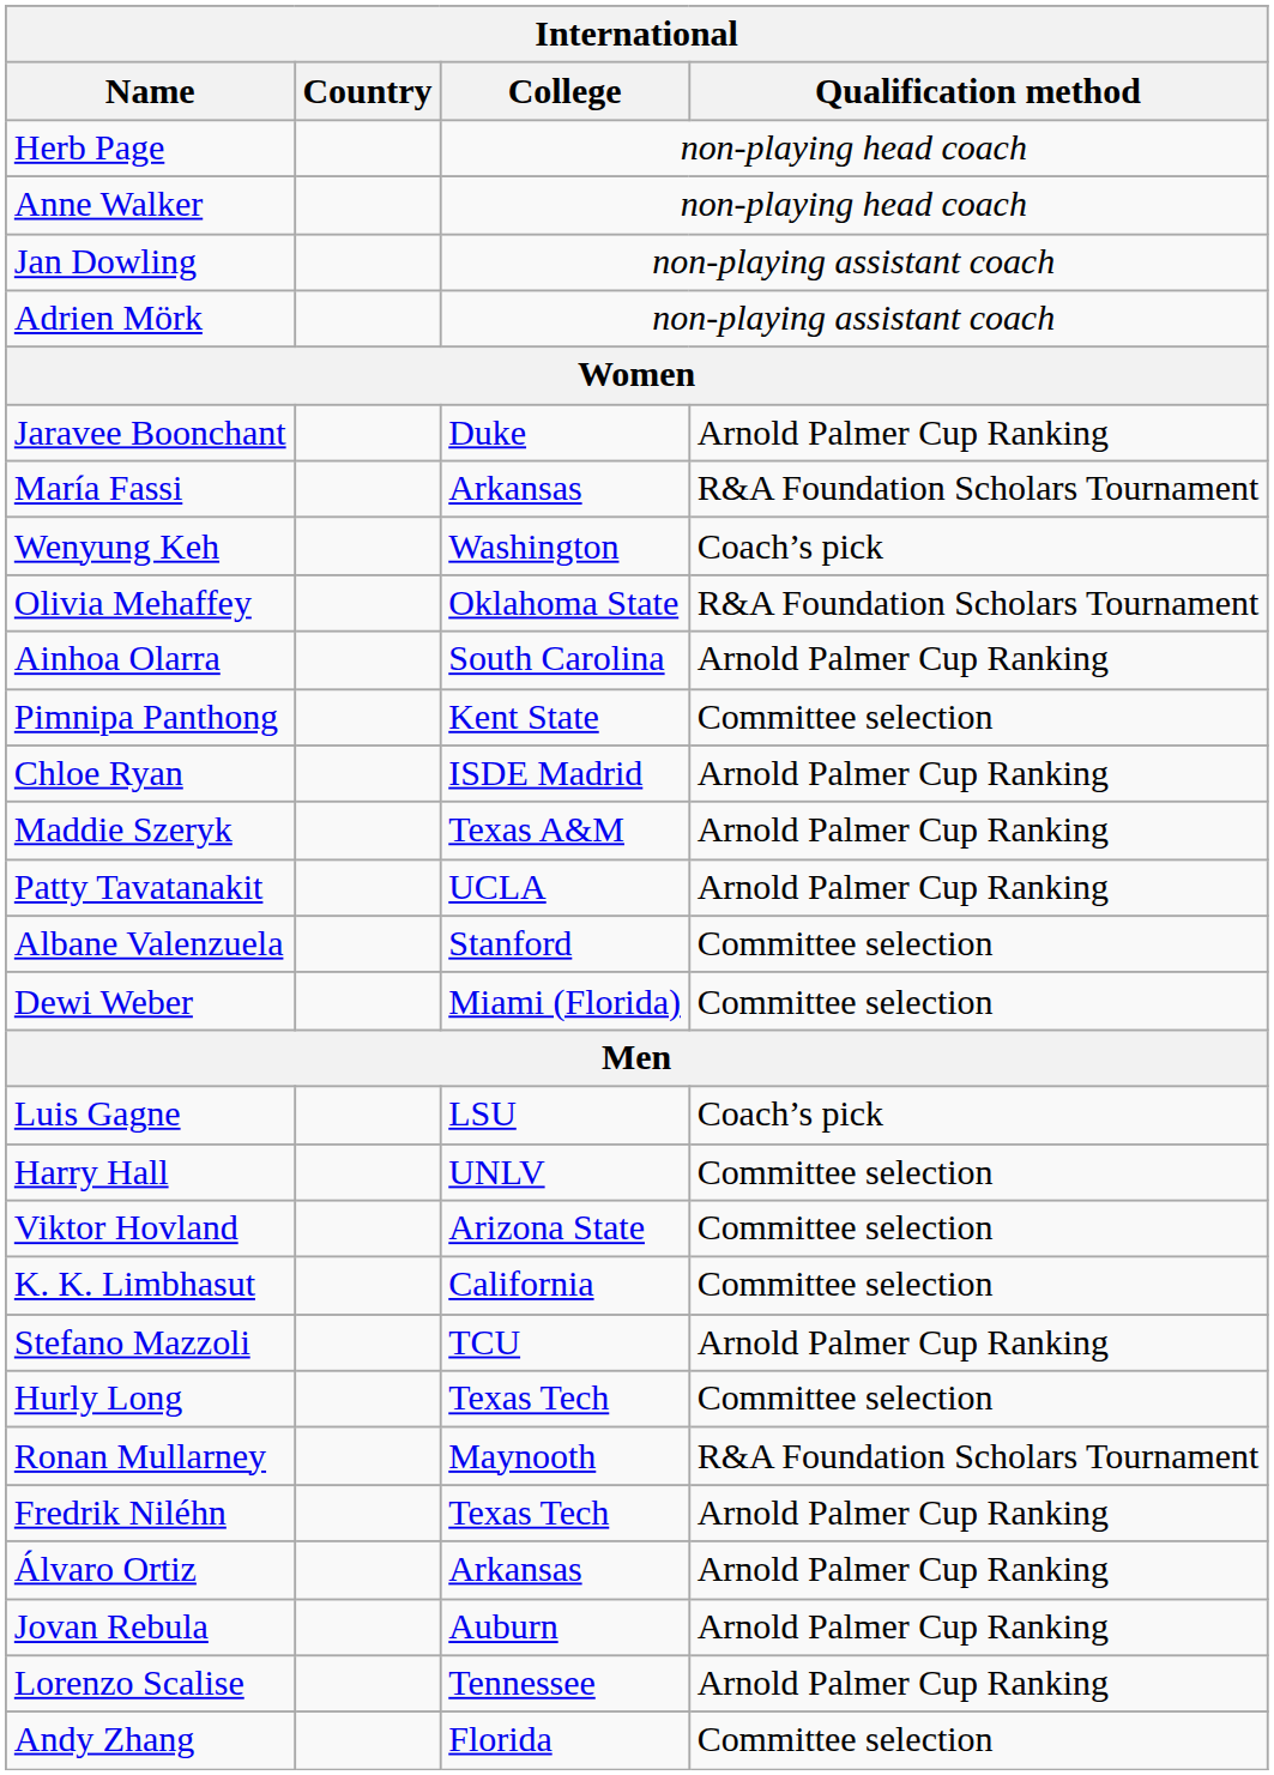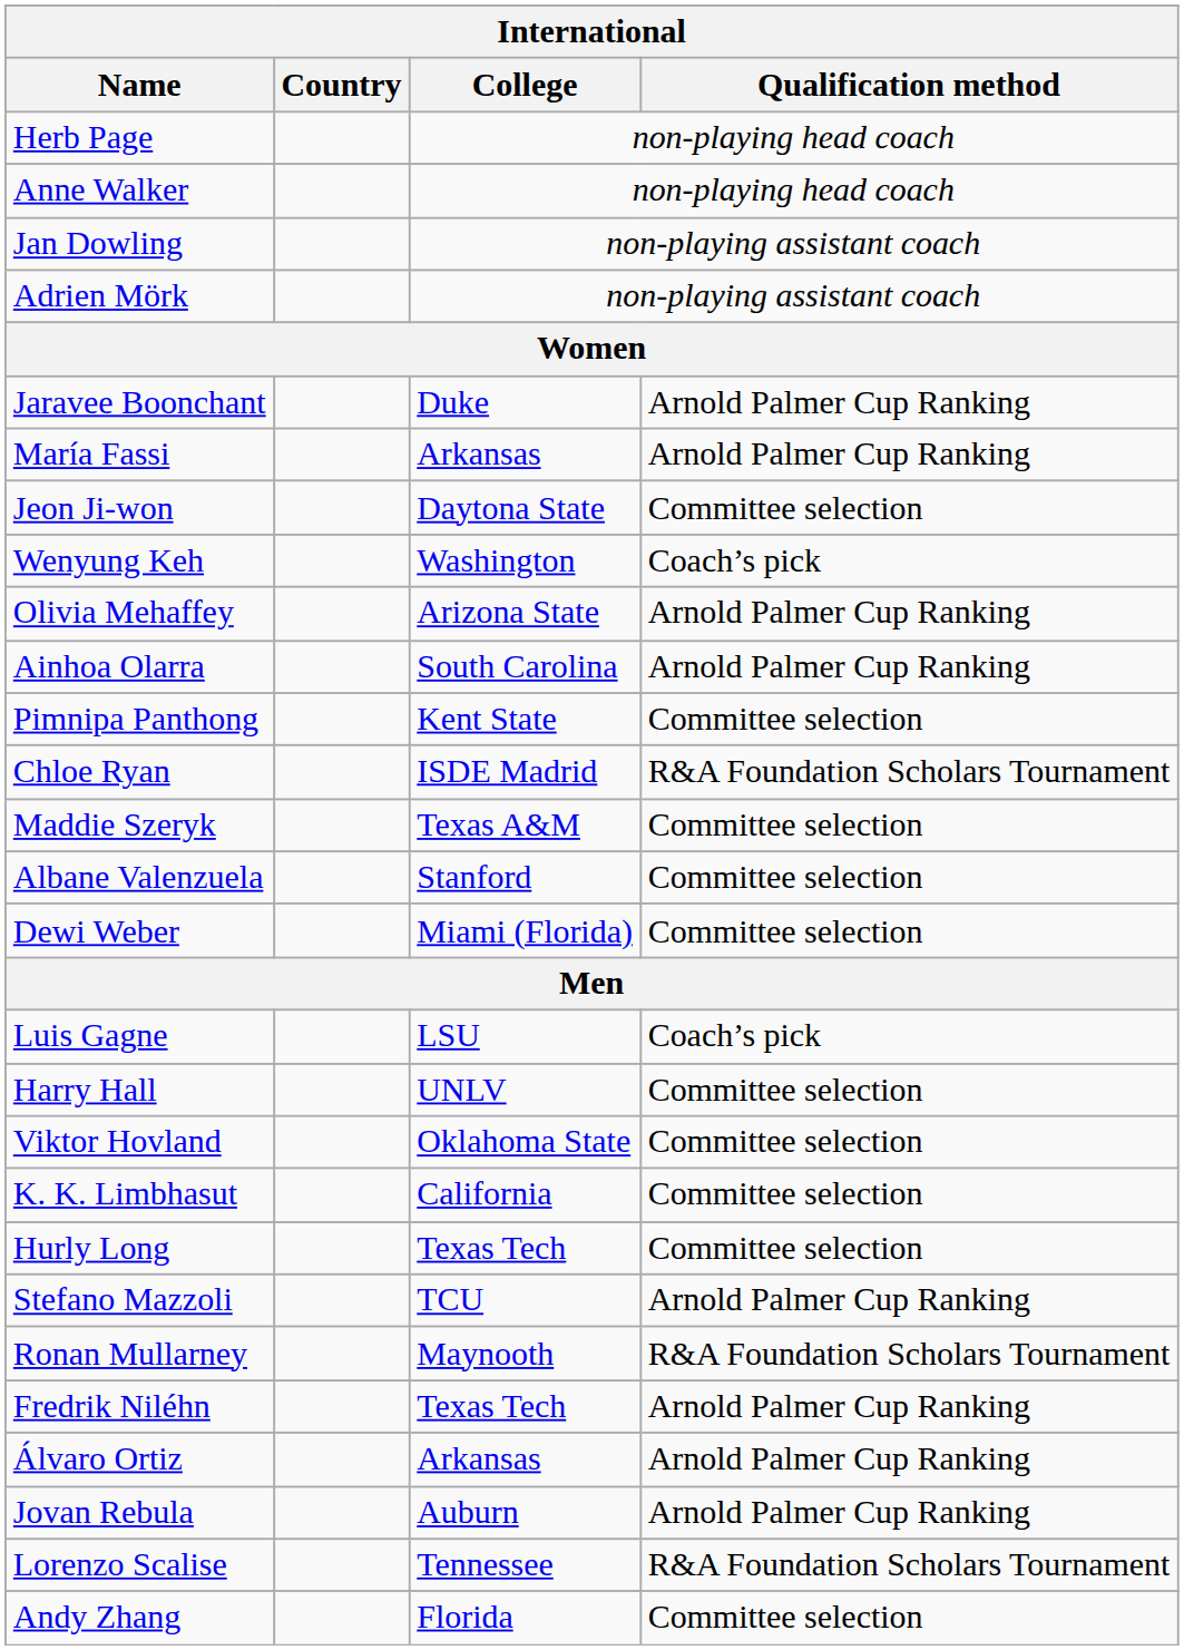María Fassi | Qualification method: R&A Foundation Scholars Tournament -> Arnold Palmer Cup Ranking
+ row: Jeon Ji-won | Daytona State | Committee selection
Olivia Mehaffey | College: Oklahoma State -> Arizona State
Olivia Mehaffey | Qualification method: R&A Foundation Scholars Tournament -> Arnold Palmer Cup Ranking
Chloe Ryan | Qualification method: Arnold Palmer Cup Ranking -> R&A Foundation Scholars Tournament
Maddie Szeryk | Qualification method: Arnold Palmer Cup Ranking -> Committee selection
- row: Patty Tavatanakit | UCLA | Arnold Palmer Cup Ranking
Viktor Hovland | College: Arizona State -> Oklahoma State
rows swapped: Hurly Long <-> Stefano Mazzoli
Lorenzo Scalise | Qualification method: Arnold Palmer Cup Ranking -> R&A Foundation Scholars Tournament
